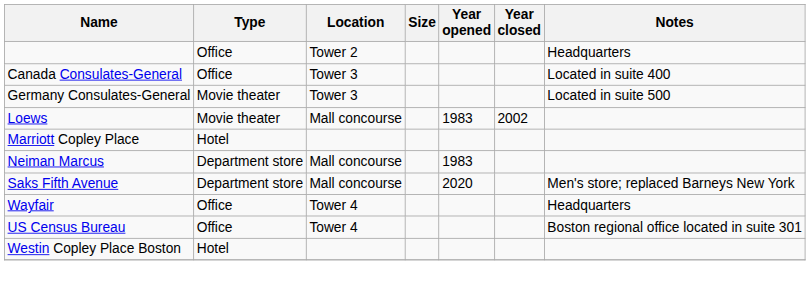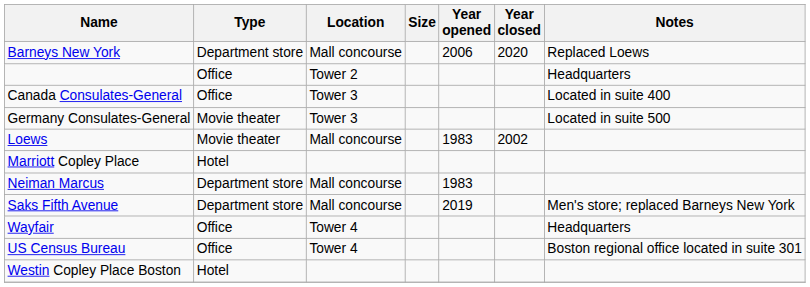+ row: Barneys New York | Department store | Mall concourse | 2006 | 2020 | Replaced Loews
Saks Fifth Avenue | Year opened: 2020 -> 2019
